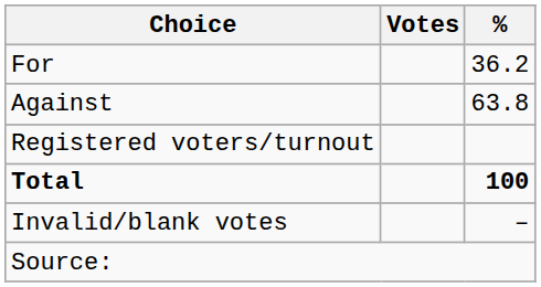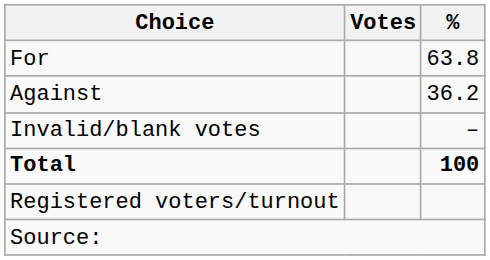For | %: 36.2 -> 63.8
Against | %: 63.8 -> 36.2
rows swapped: Invalid/blank votes <-> Registered voters/turnout
